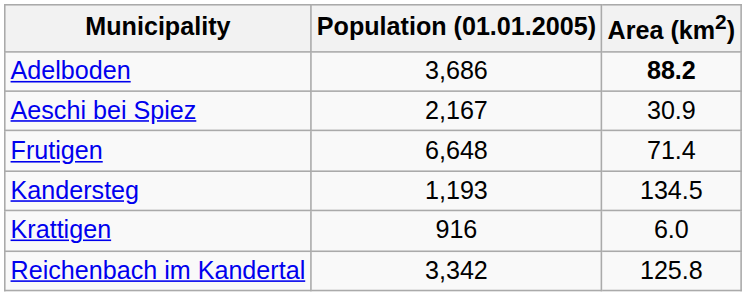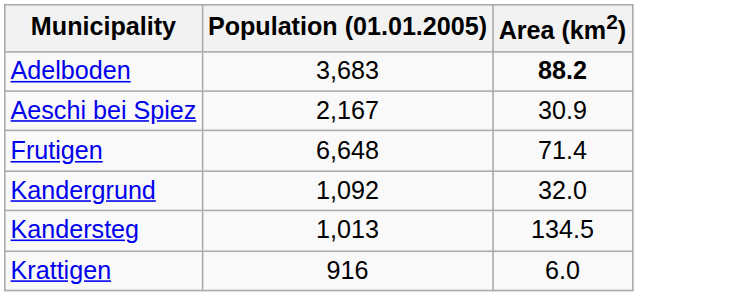Adelboden | Population (01.01.2005): 3,686 -> 3,683
+ row: Kandergrund | 1,092 | 32.0
Kandersteg | Population (01.01.2005): 1,193 -> 1,013
- row: Reichenbach im Kandertal | 3,342 | 125.8
